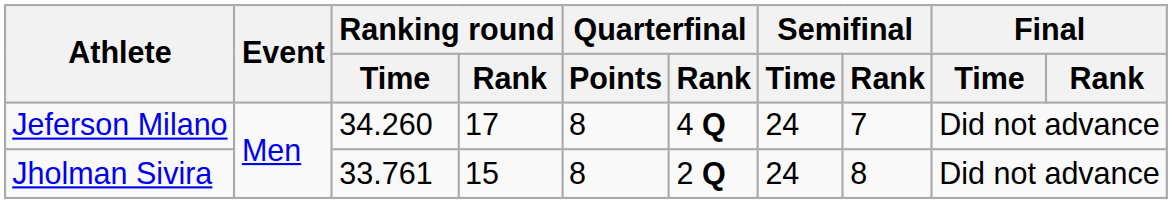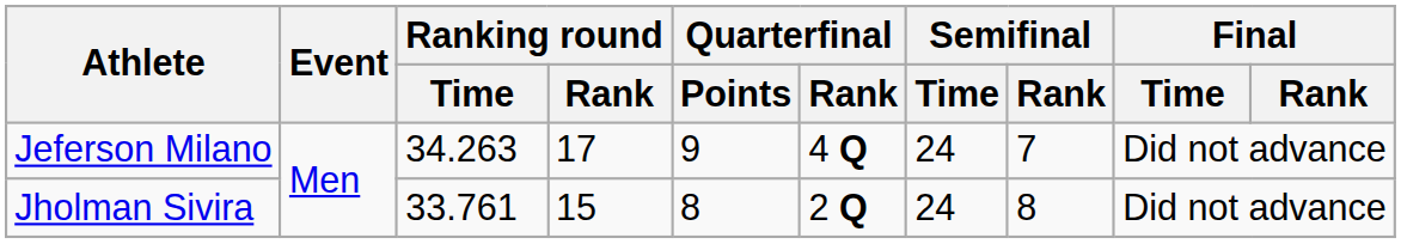Jeferson Milano | Ranking round / Time: 34.260 -> 34.263
Jeferson Milano | Quarterfinal / Points: 8 -> 9
